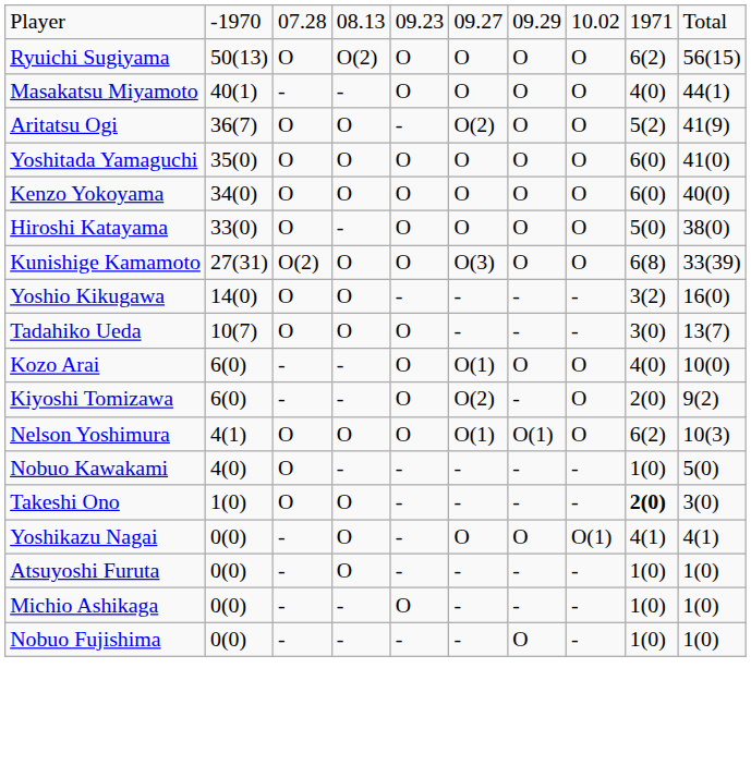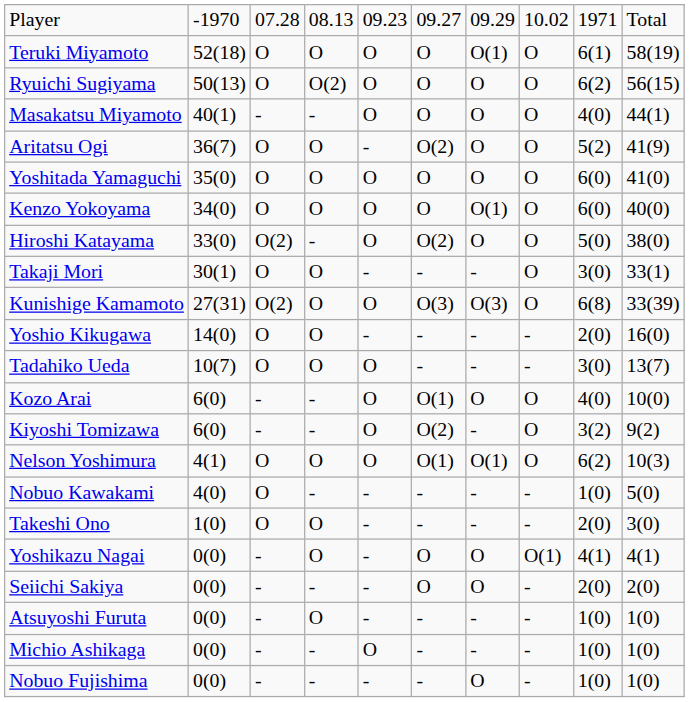+ row: Teruki Miyamoto | 52(18) | O | O | O | O | O(1) | O | 6(1) | 58(19)
Kenzo Yokoyama | column 7: O -> O(1)
Hiroshi Katayama | column 3: O -> O(2)
Hiroshi Katayama | column 6: O -> O(2)
+ row: Takaji Mori | 30(1) | O | O | - | - | - | O | 3(0) | 33(1)
Kunishige Kamamoto | column 7: O -> O(3)
Yoshio Kikugawa | column 9: 3(2) -> 2(0)
Kiyoshi Tomizawa | column 9: 2(0) -> 3(2)
Takeshi Ono | column 9: bold -> normal
+ row: Seiichi Sakiya | 0(0) | - | - | - | O | O | - | 2(0) | 2(0)
